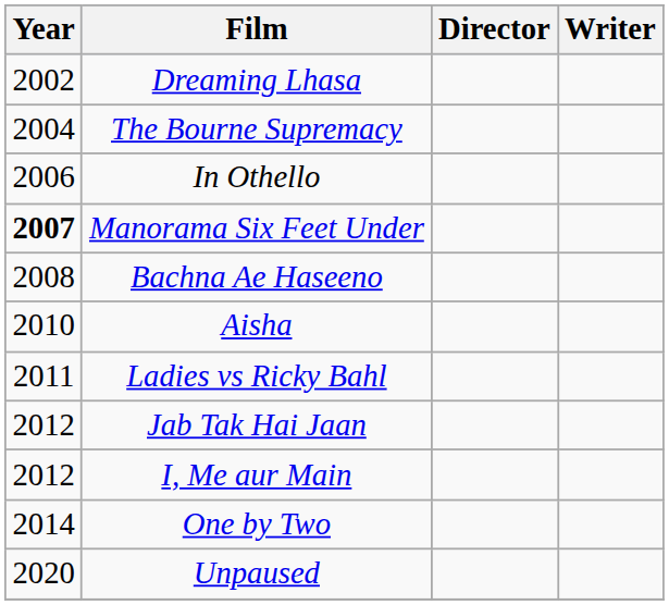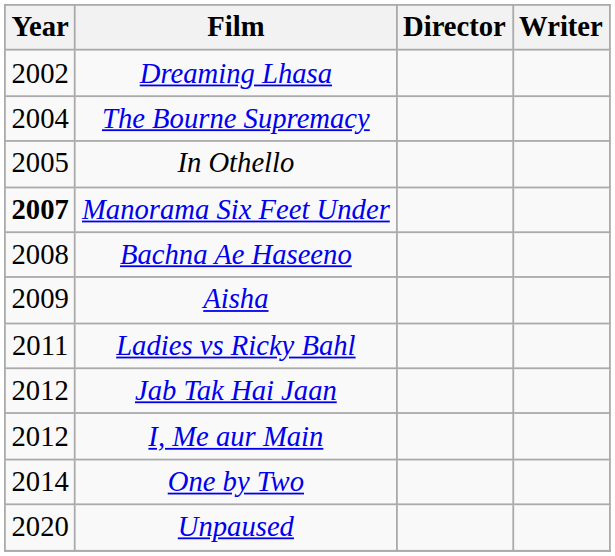In Othello | Year: 2006 -> 2005
Aisha | Year: 2010 -> 2009
